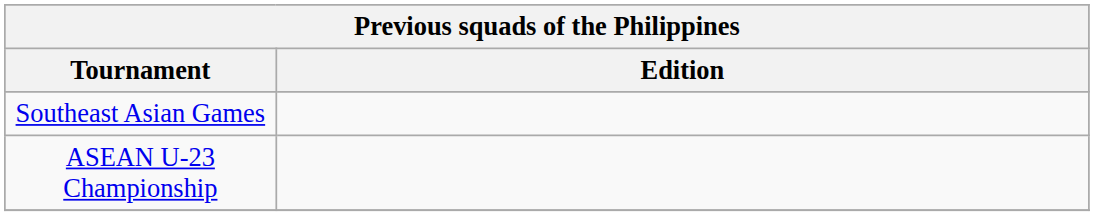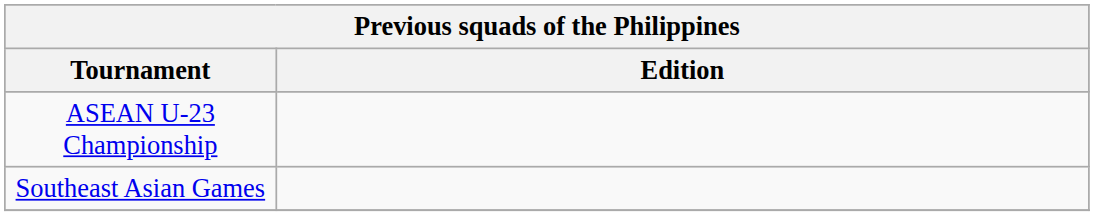rows swapped: Southeast Asian Games <-> ASEAN U-23 Championship
